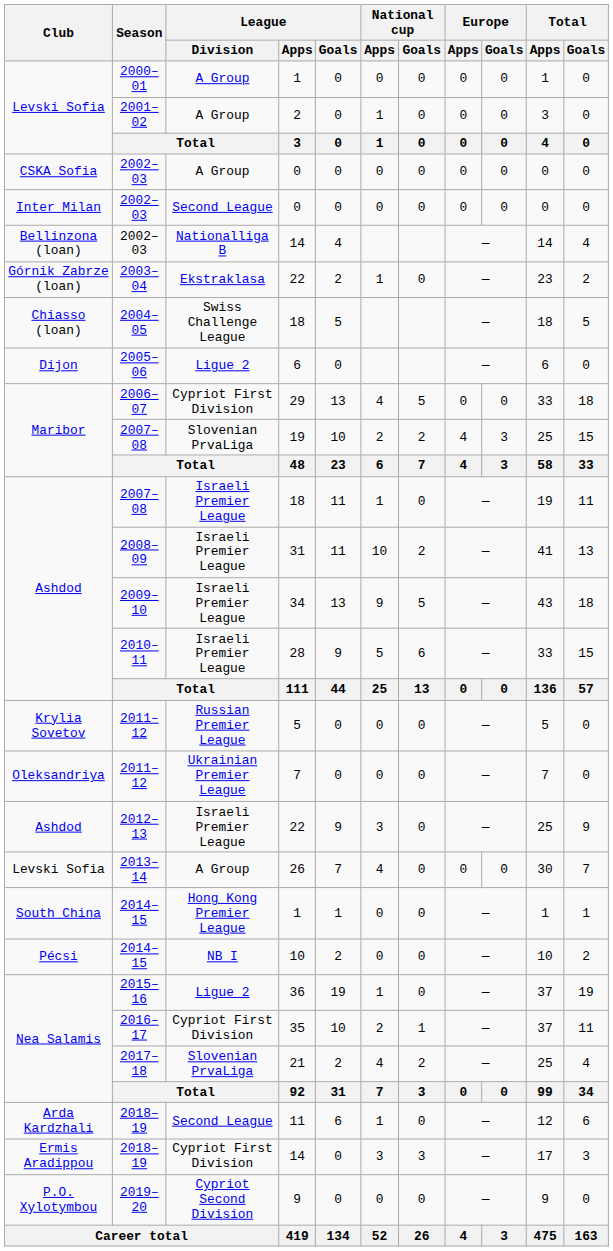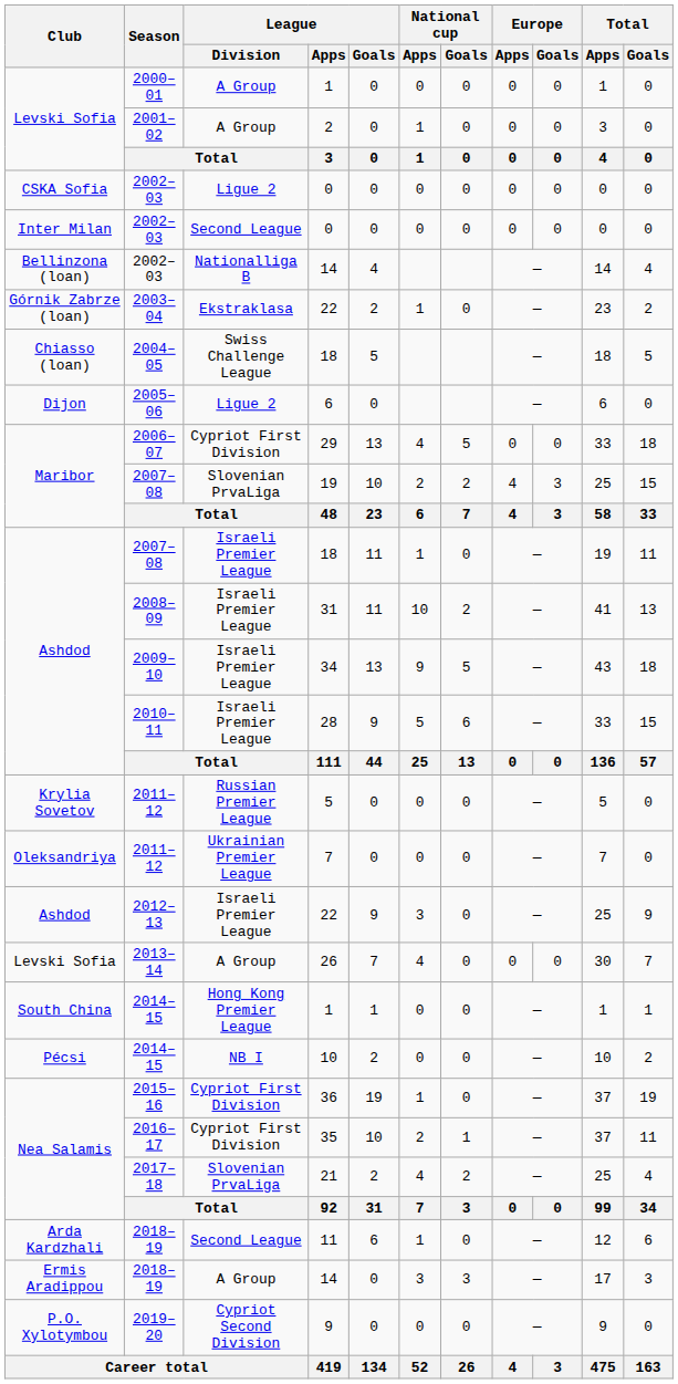CSKA Sofia / 0 | League / Division: A Group -> Ligue 2
36 | League / Division: Ligue 2 -> Cypriot First Division
Ermis Aradippou / 14 | League / Division: Cypriot First Division -> A Group
